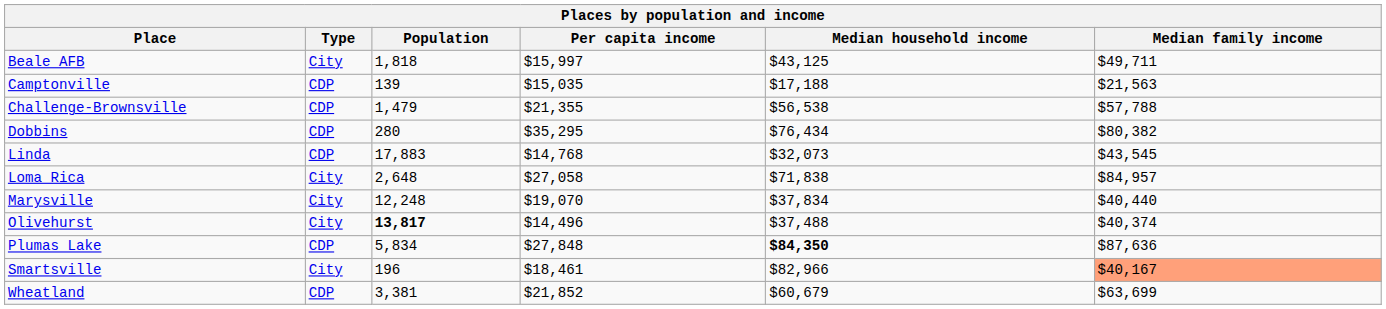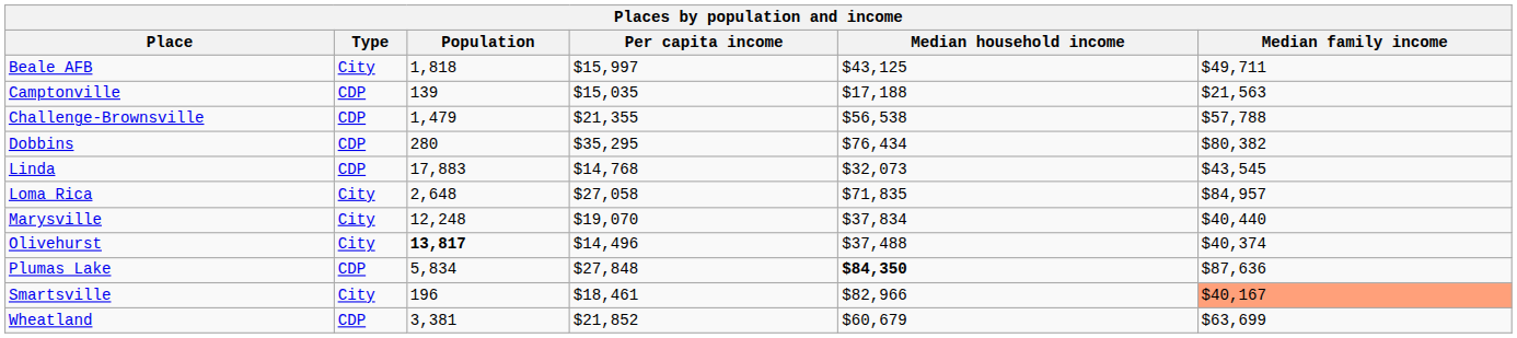Loma Rica | Median household income: $71,838 -> $71,835
